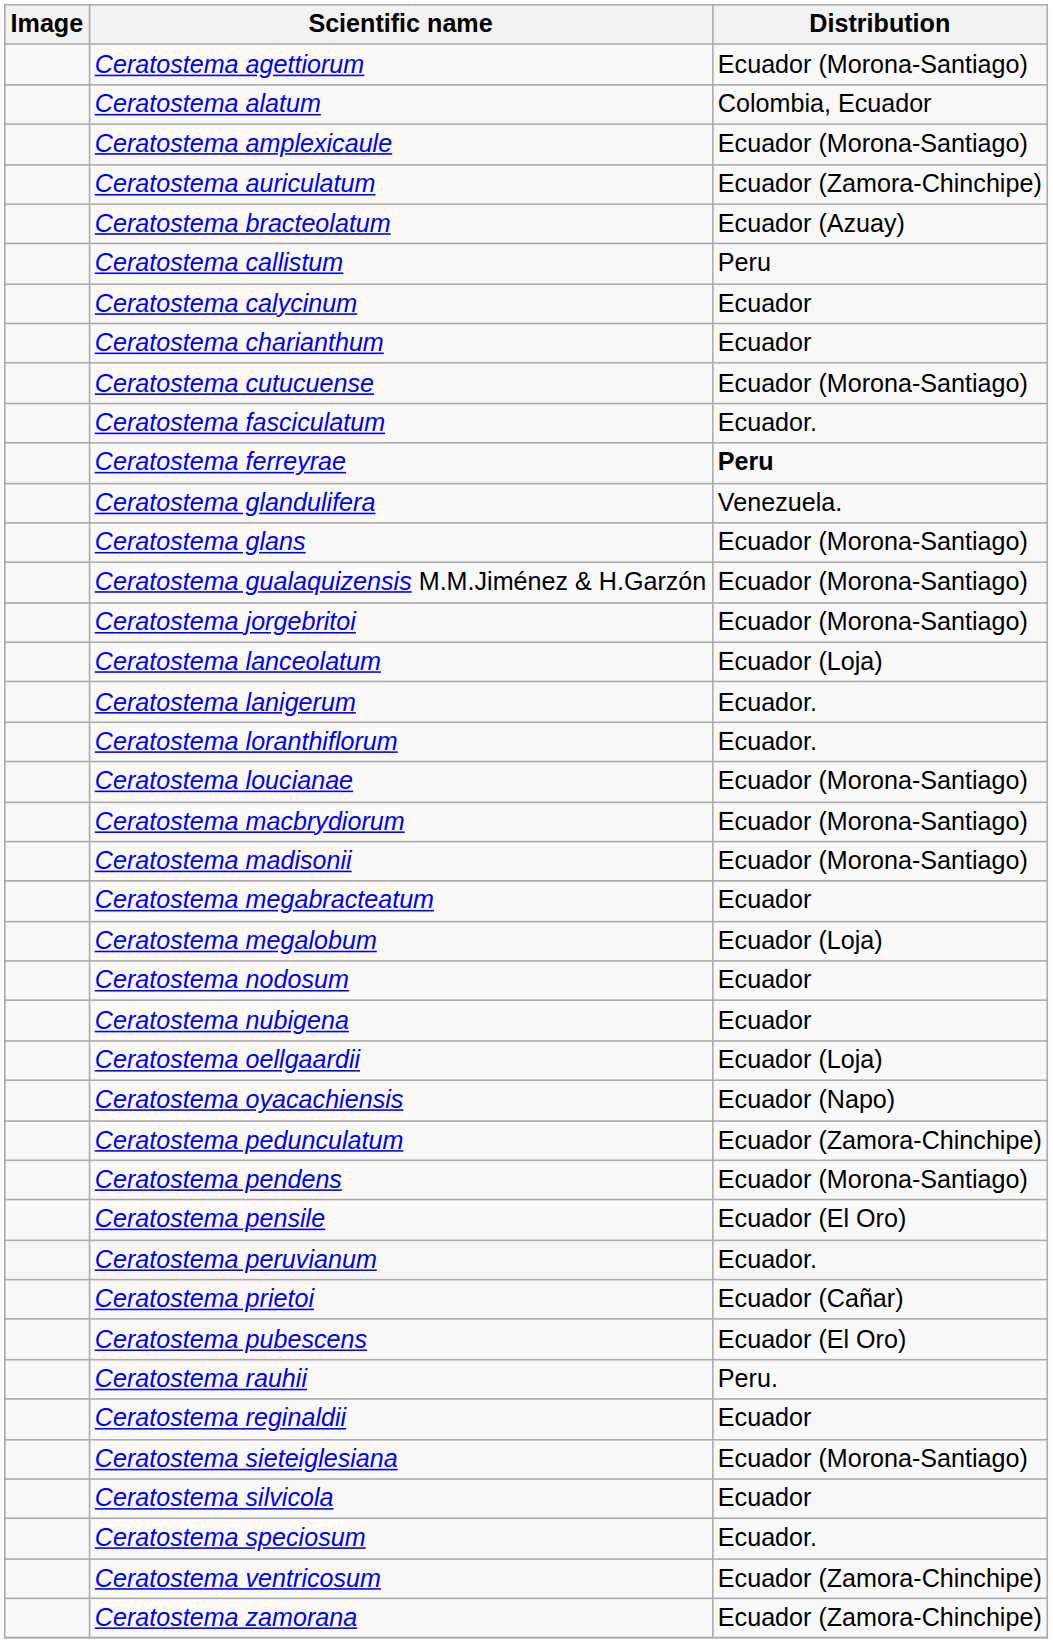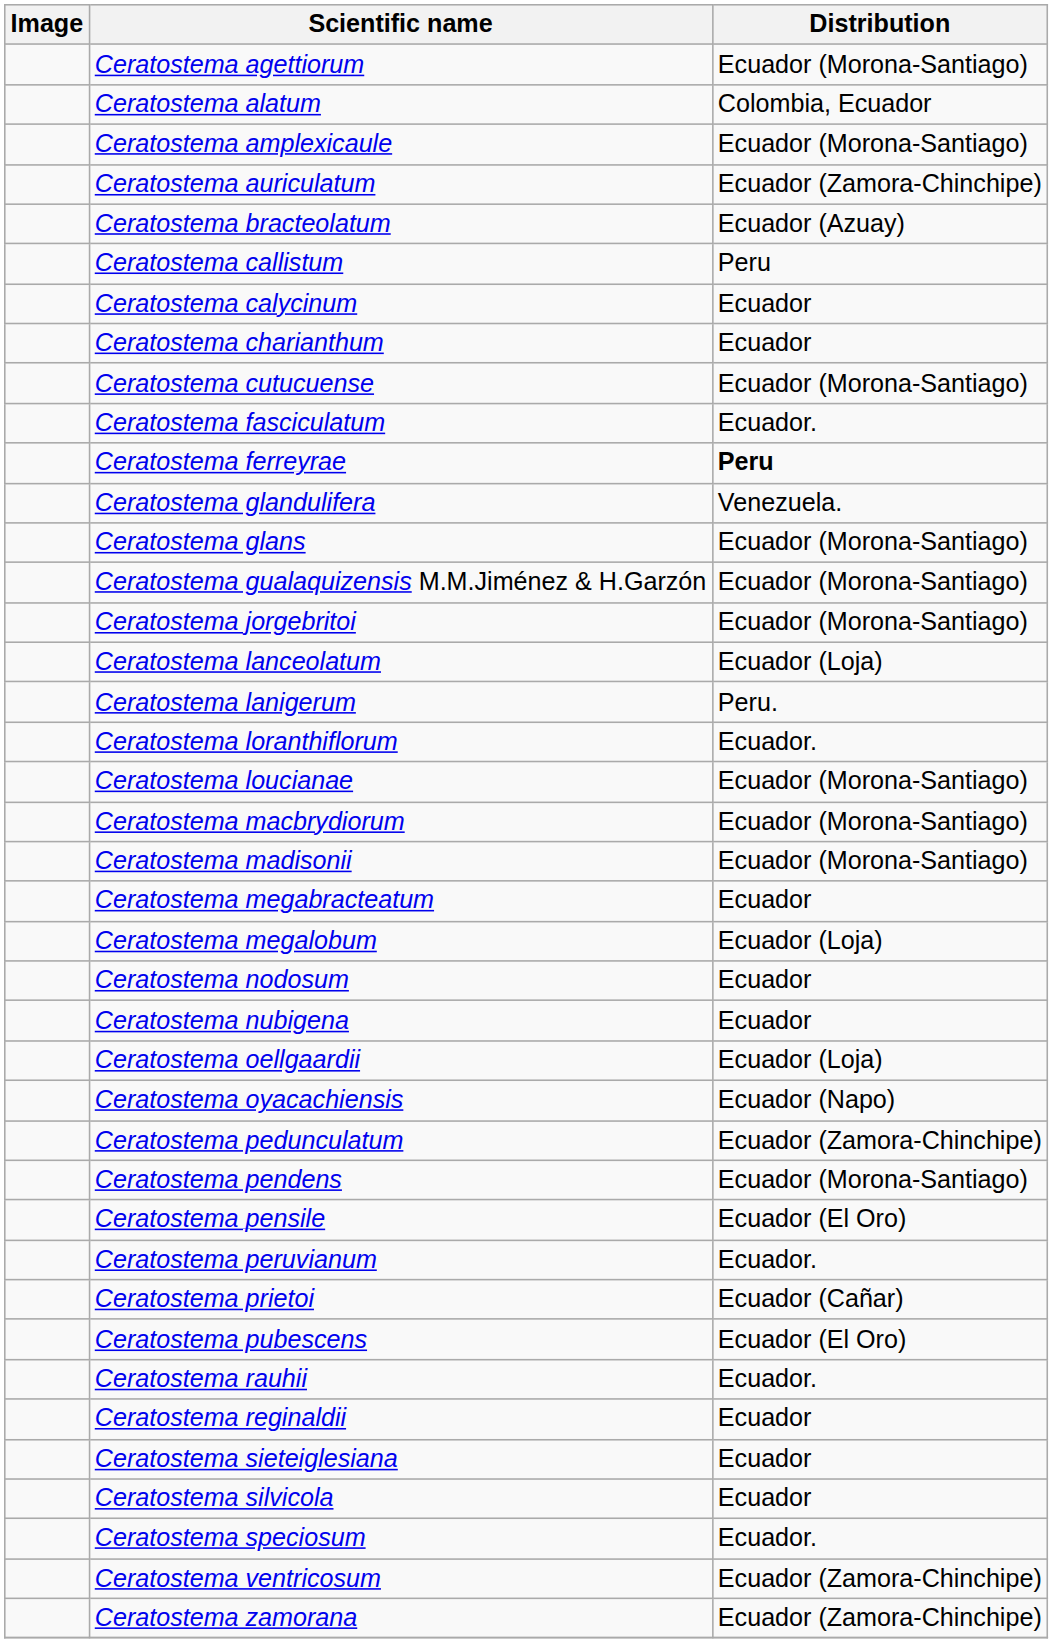Ceratostema lanigerum | Distribution: Ecuador. -> Peru.
Ceratostema rauhii | Distribution: Peru. -> Ecuador.
Ceratostema sieteiglesiana | Distribution: Ecuador (Morona-Santiago) -> Ecuador
